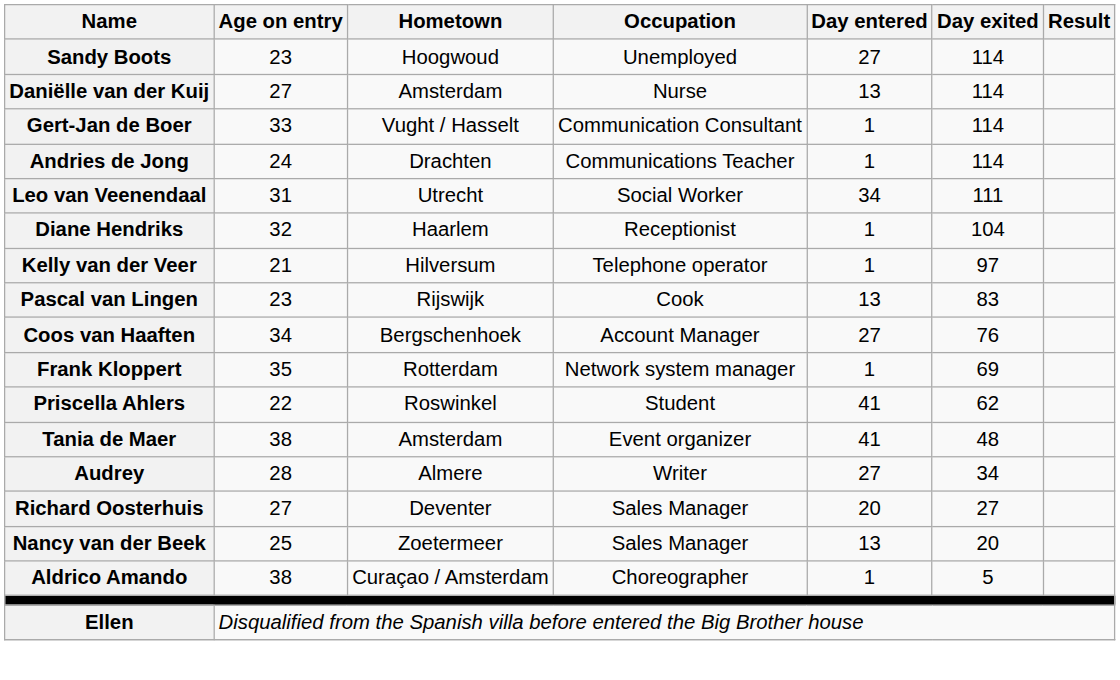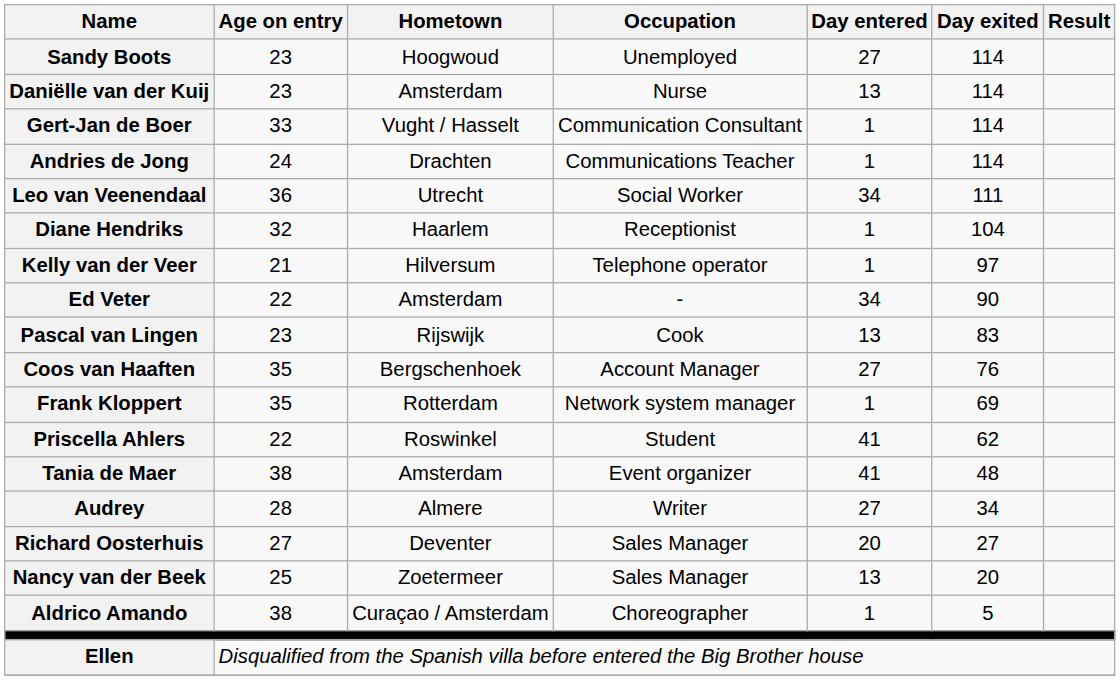Daniëlle van der Kuij | Age on entry: 27 -> 23
Leo van Veenendaal | Age on entry: 31 -> 36
+ row: Ed Veter | 22 | Amsterdam | - | 34 | 90
Coos van Haaften | Age on entry: 34 -> 35
